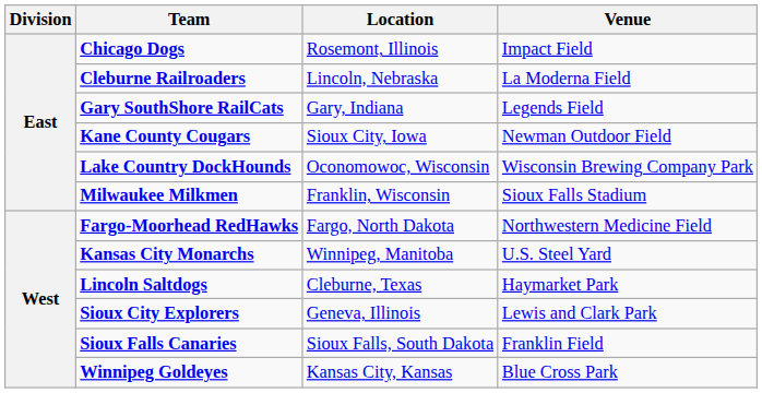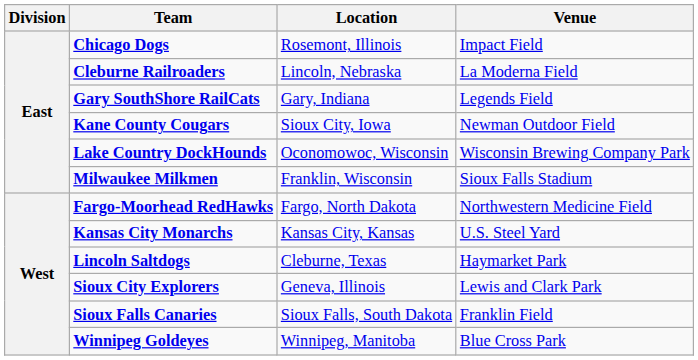Kansas City Monarchs | Location: Winnipeg, Manitoba -> Kansas City, Kansas
Winnipeg Goldeyes | Location: Kansas City, Kansas -> Winnipeg, Manitoba
